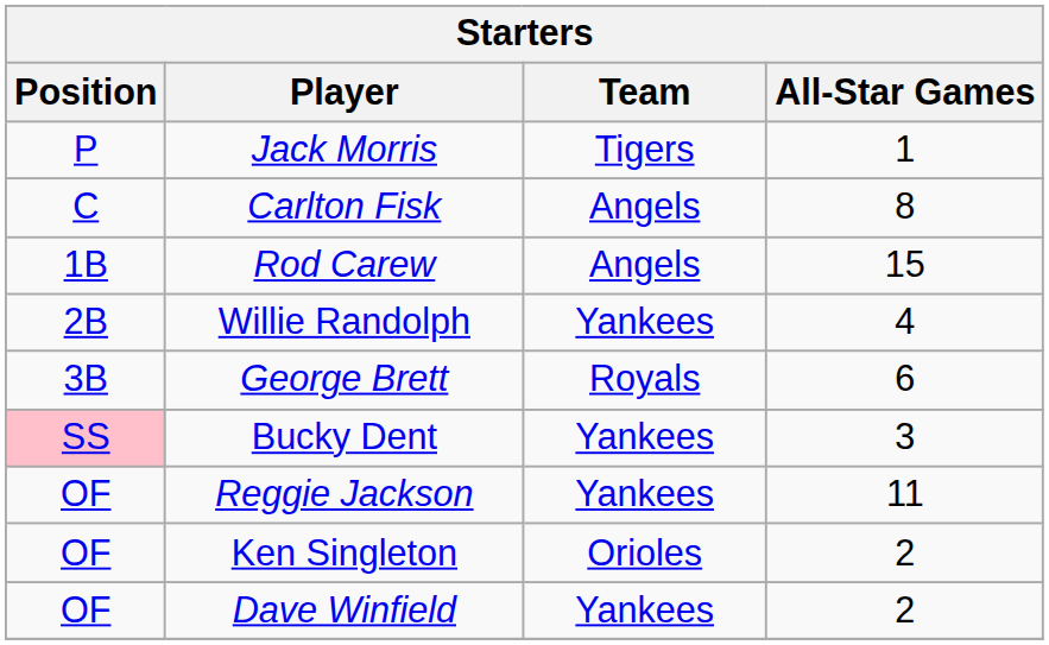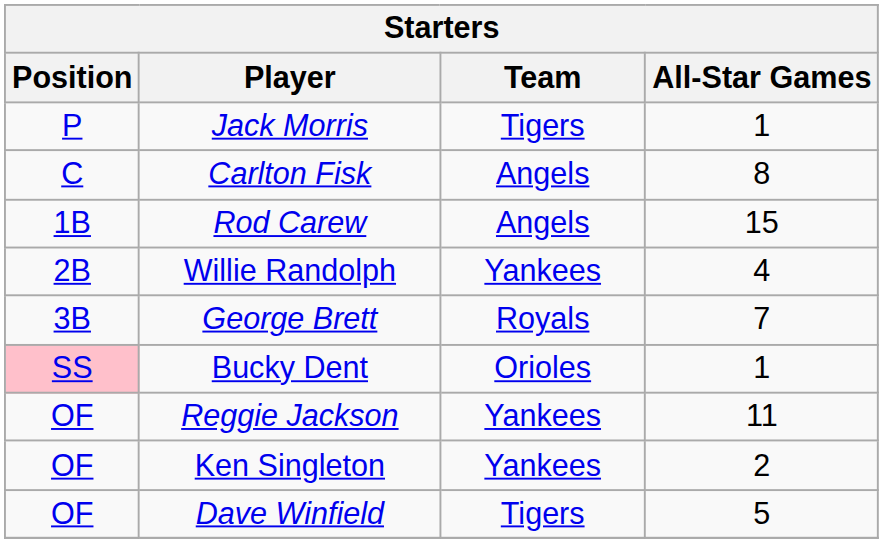George Brett | All-Star Games: 6 -> 7
Bucky Dent | Team: Yankees -> Orioles
Bucky Dent | All-Star Games: 3 -> 1
Ken Singleton | Team: Orioles -> Yankees
Dave Winfield | Team: Yankees -> Tigers
Dave Winfield | All-Star Games: 2 -> 5
